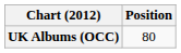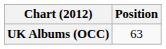UK Albums (OCC) | Position: 80 -> 63
